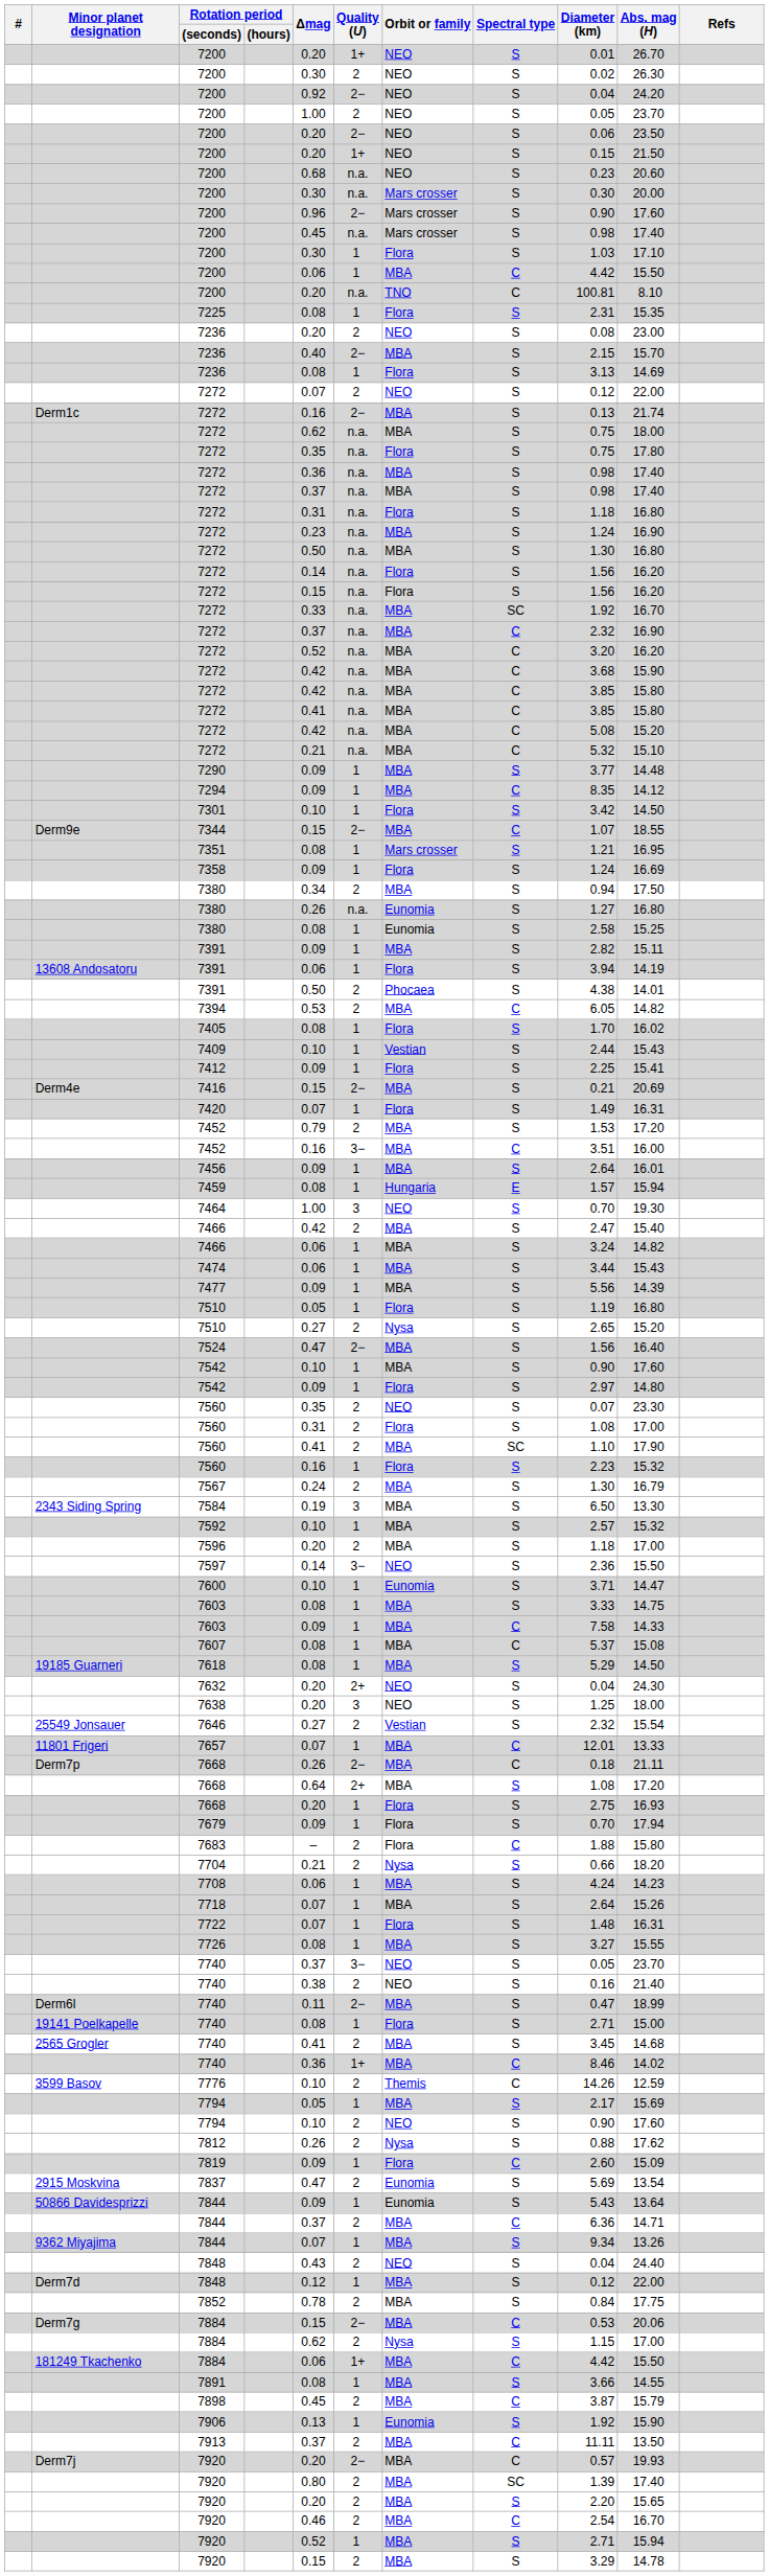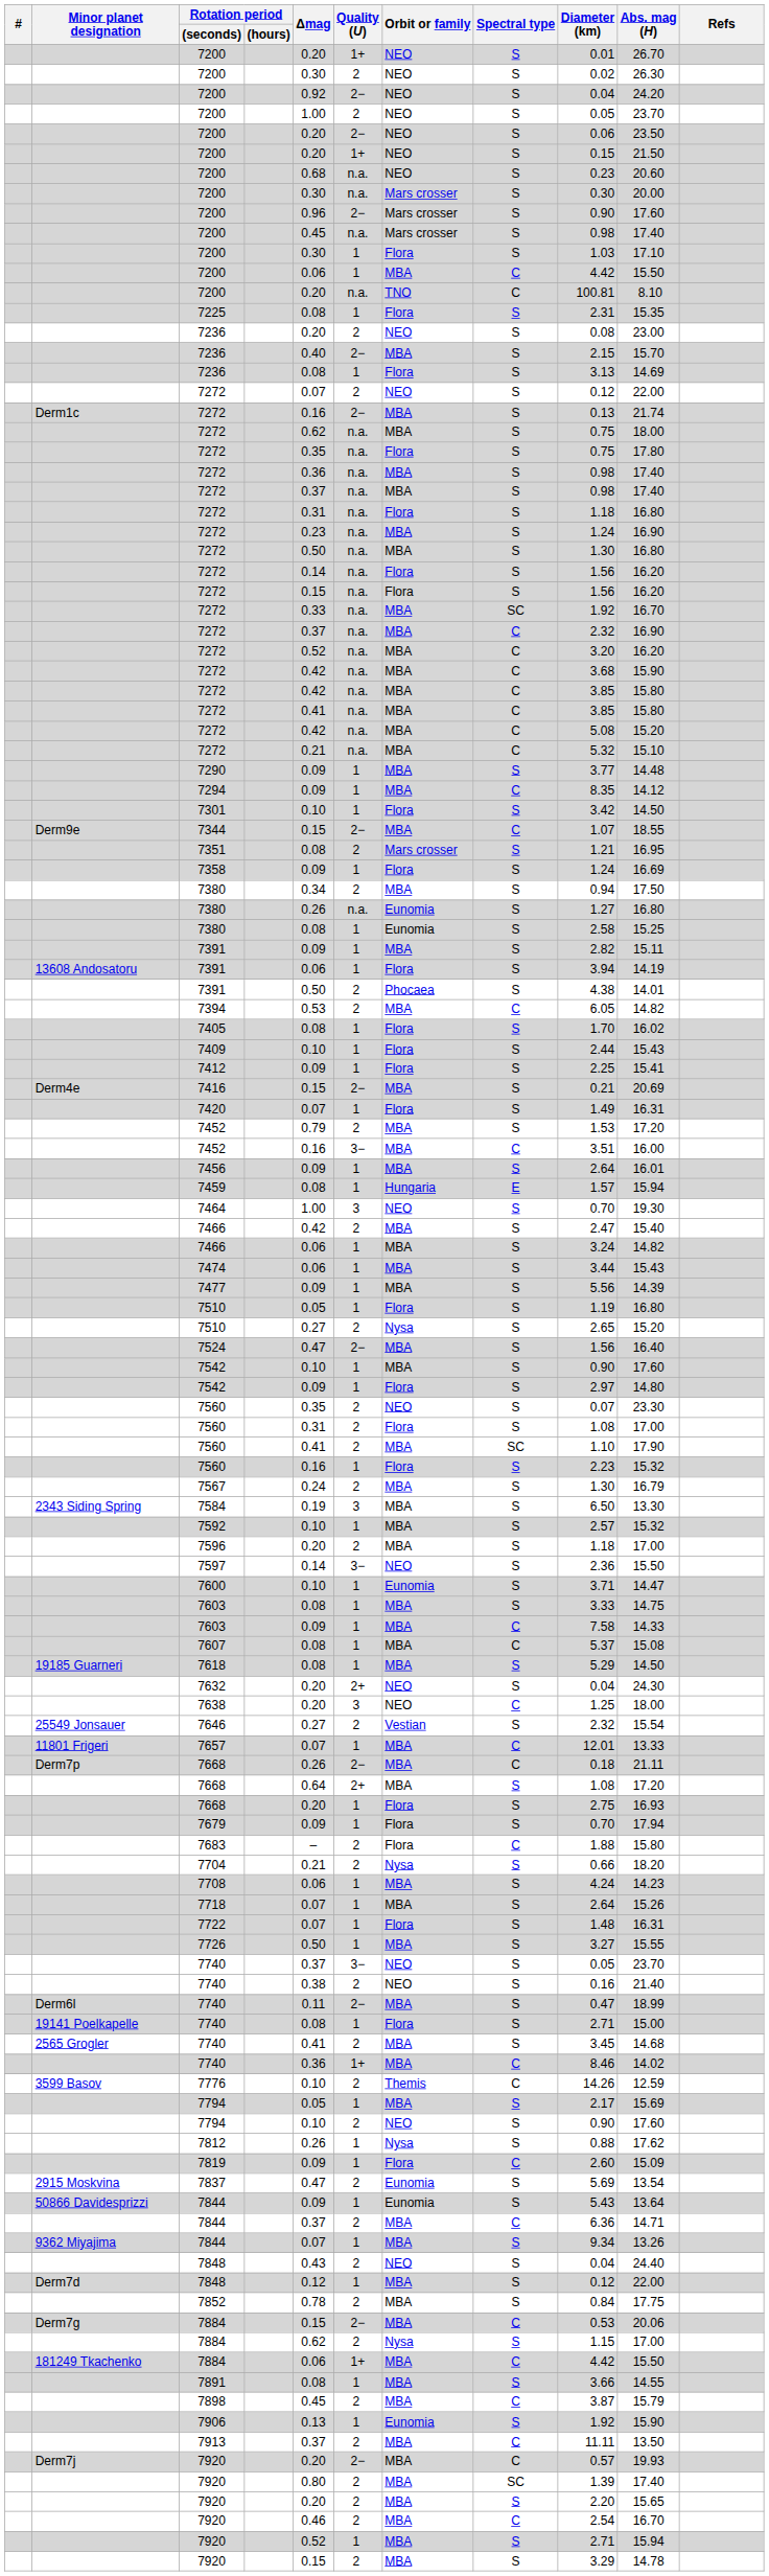7351 | Quality (U): 1 -> 2
7409 | Orbit or family: Vestian -> Flora
7638 | Spectral type: S -> C
7726 | Δmag: 0.08 -> 0.50
7812 | Quality (U): 2 -> 1
